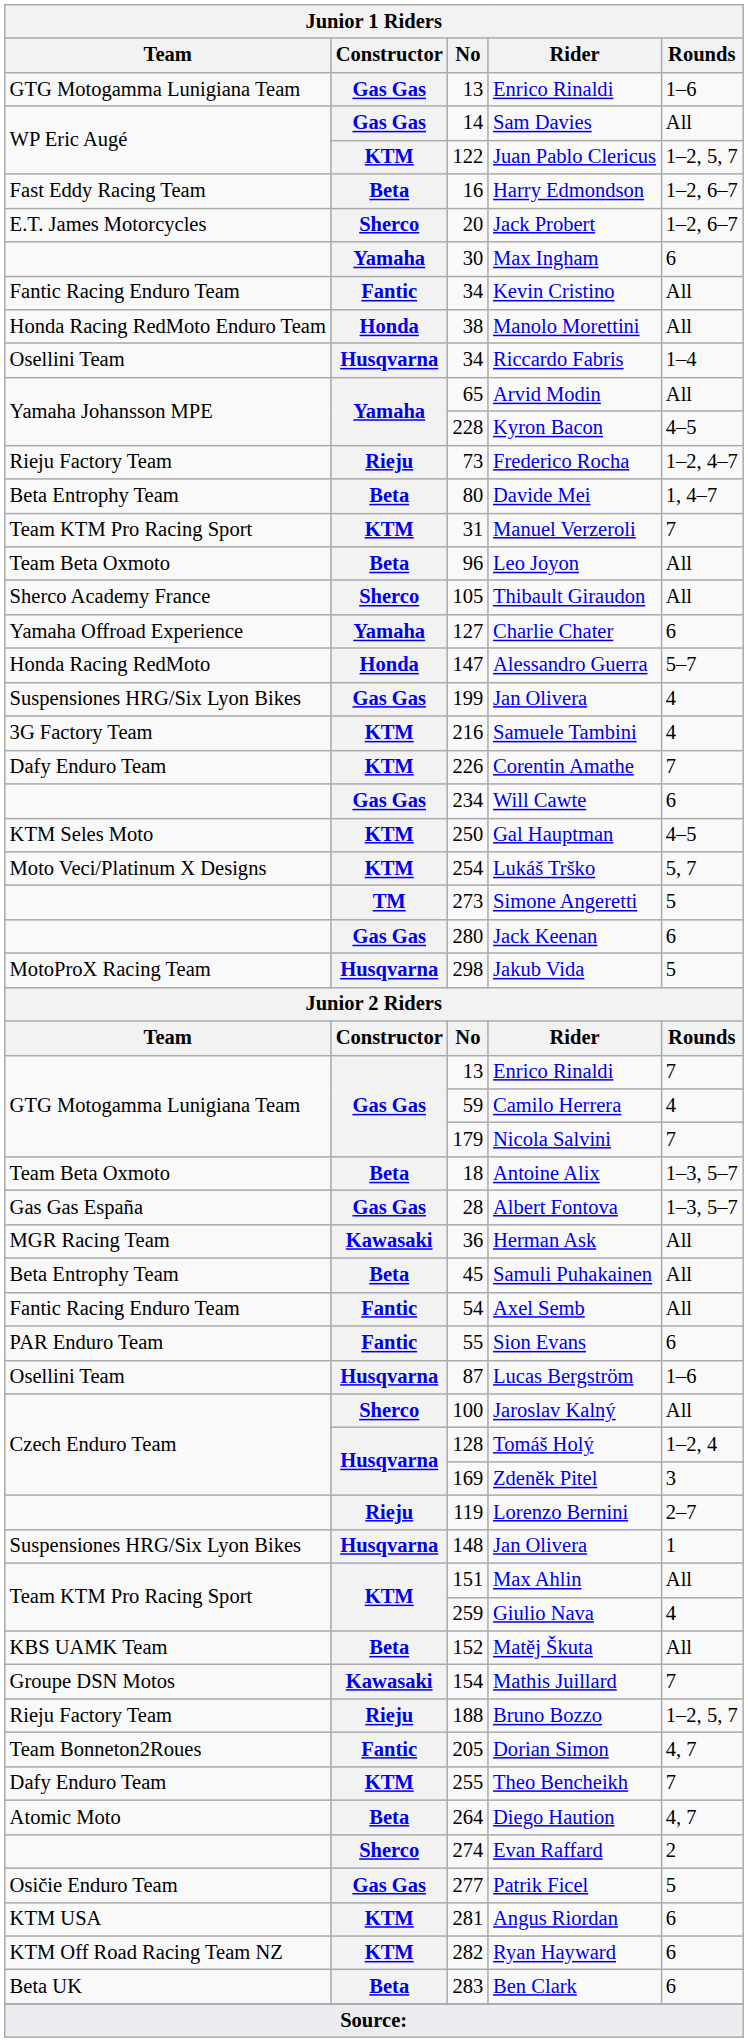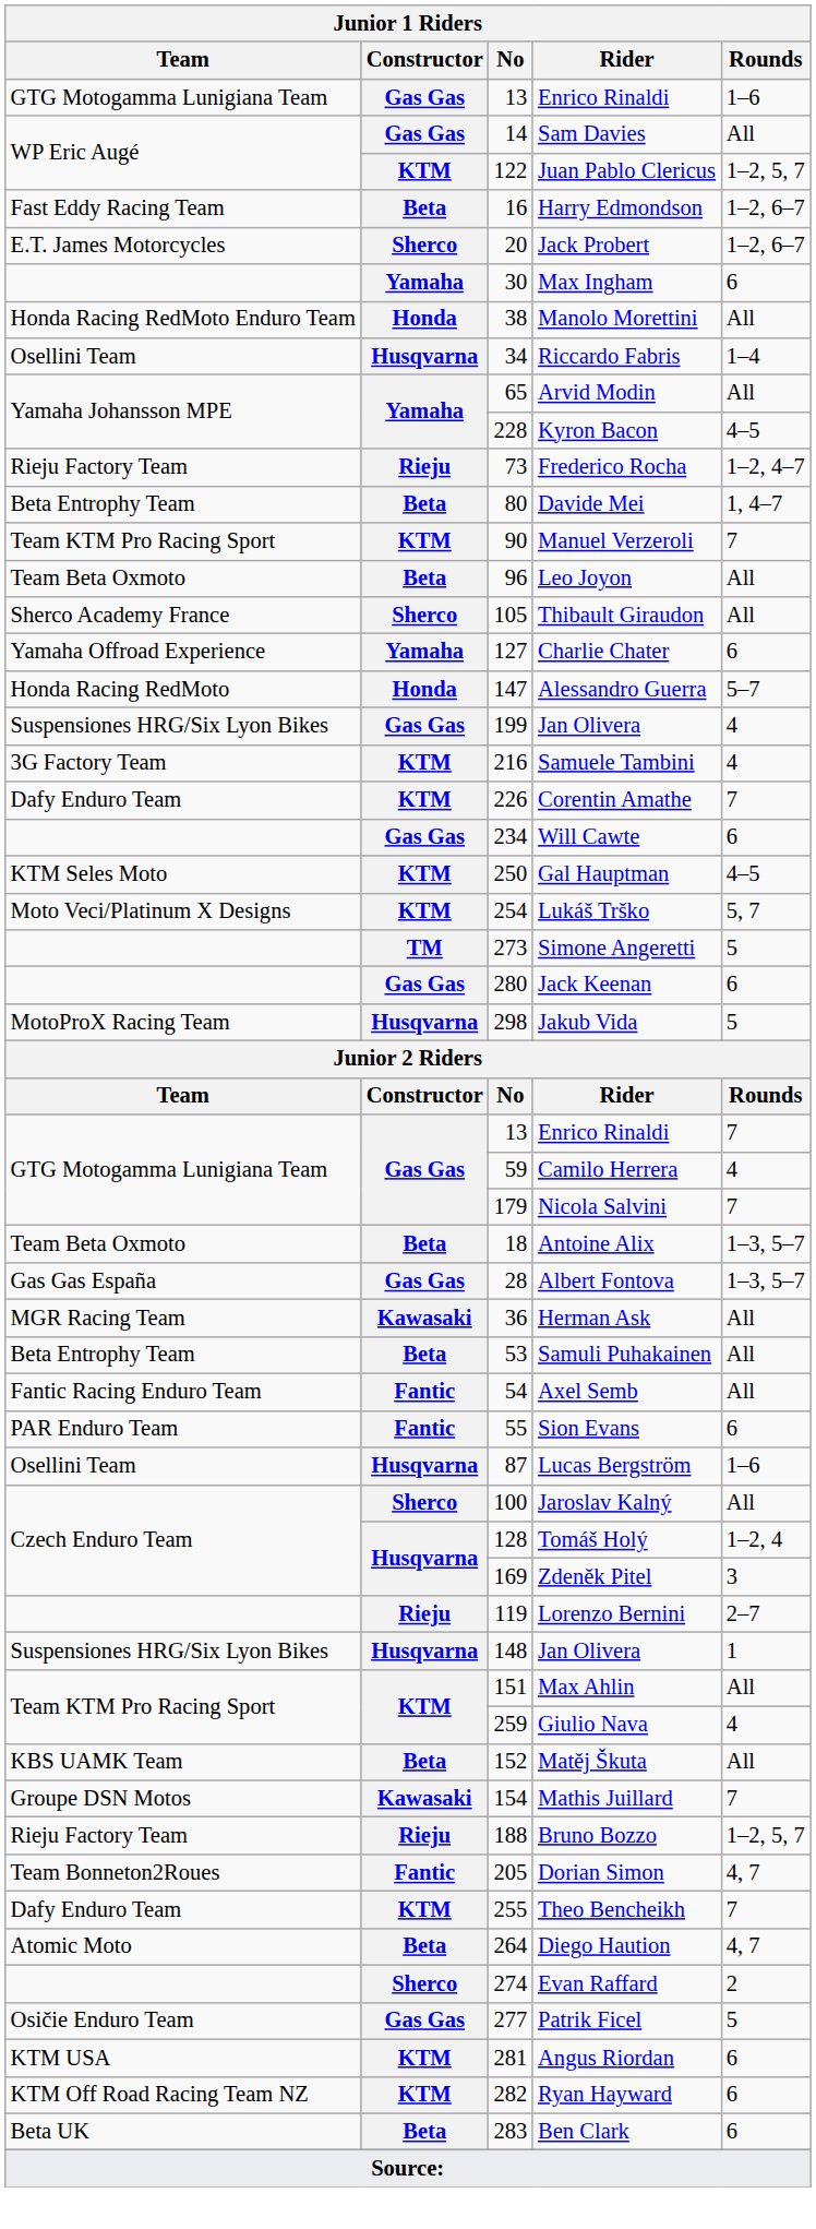- row: Fantic Racing Enduro Team | Fantic | 34 | Kevin Cristino | All
Manuel Verzeroli | No: 31 -> 90
Samuli Puhakainen | No: 45 -> 53
